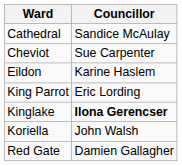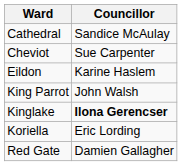King Parrot | Councillor: Eric Lording -> John Walsh
Koriella | Councillor: John Walsh -> Eric Lording
